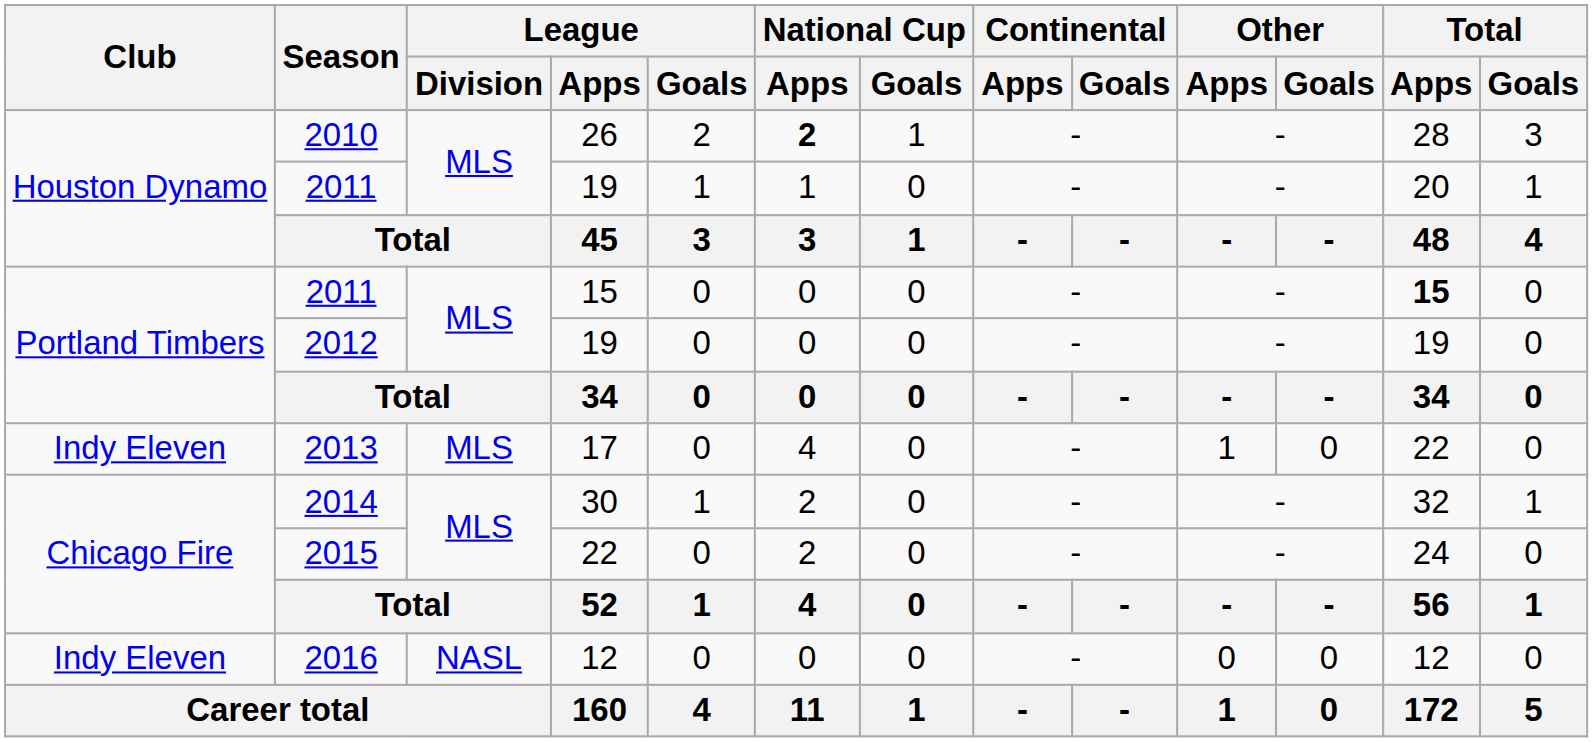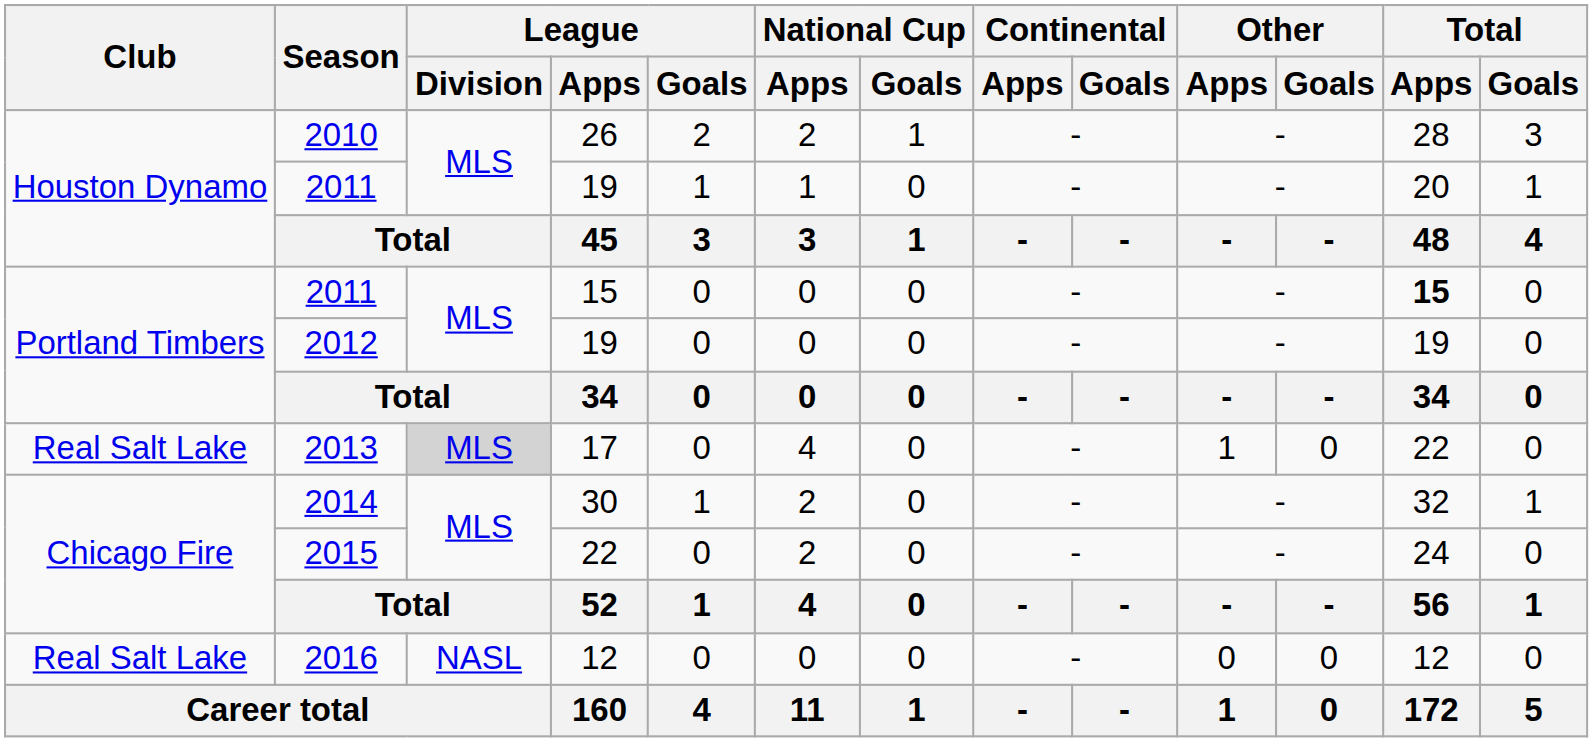2010 | National Cup / Apps: bold -> normal
2013 | Club: Indy Eleven -> Real Salt Lake
2013 | League / Division: no background -> lightgrey background
2016 | Club: Indy Eleven -> Real Salt Lake
